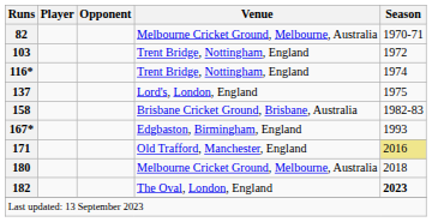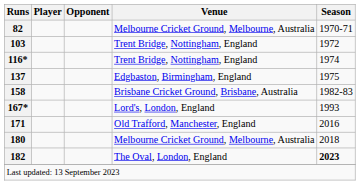137 | Venue: Lord's, London, England -> Edgbaston, Birmingham, England
167* | Venue: Edgbaston, Birmingham, England -> Lord's, London, England
171 | Season: khaki background -> no background
